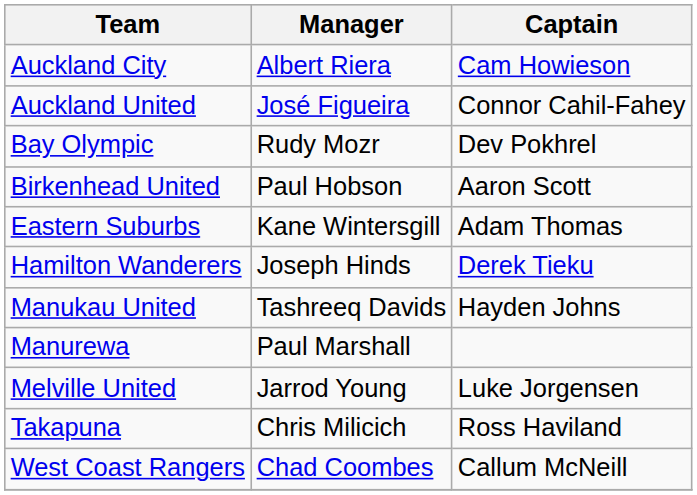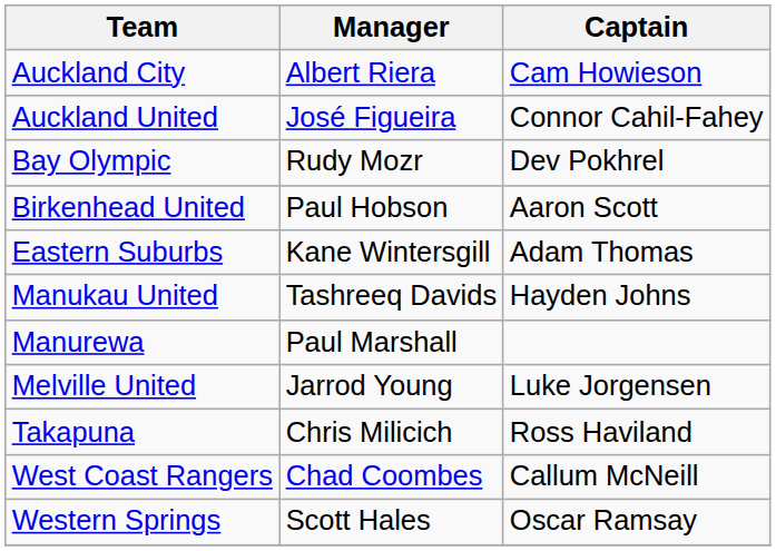- row: Hamilton Wanderers | Joseph Hinds | Derek Tieku
+ row: Western Springs | Scott Hales | Oscar Ramsay
